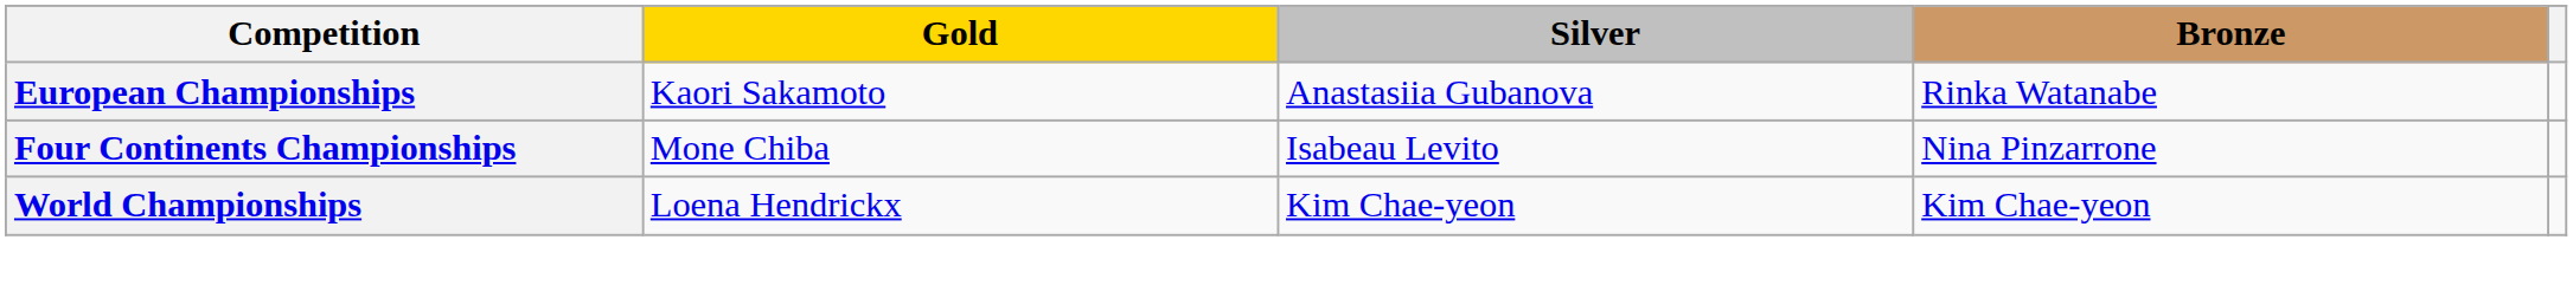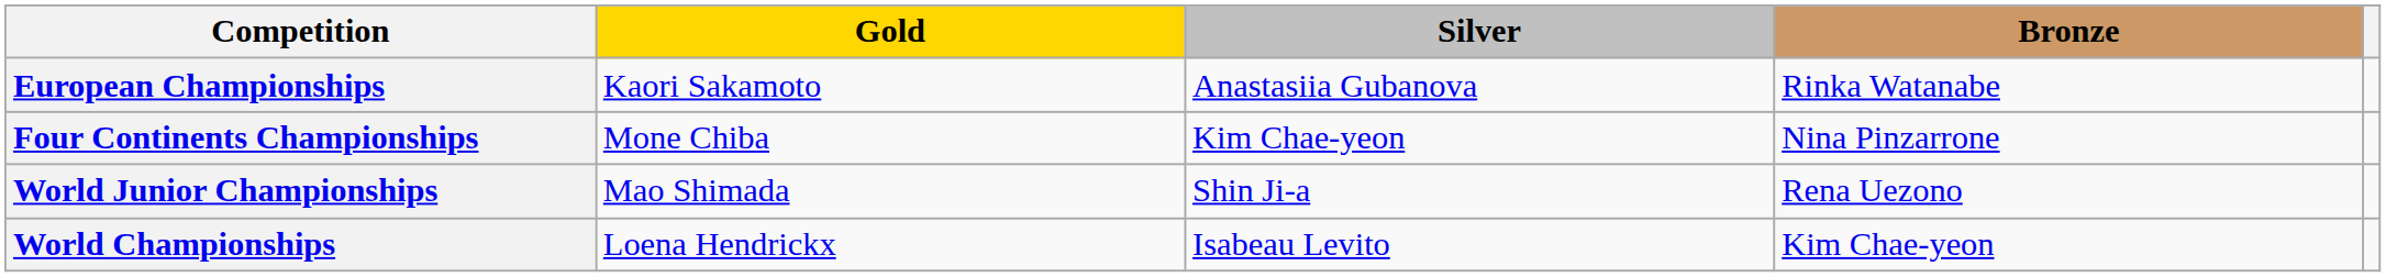Four Continents Championships | Silver: Isabeau Levito -> Kim Chae-yeon
+ row: World Junior Championships | Mao Shimada | Shin Ji-a | Rena Uezono
World Championships | Silver: Kim Chae-yeon -> Isabeau Levito
